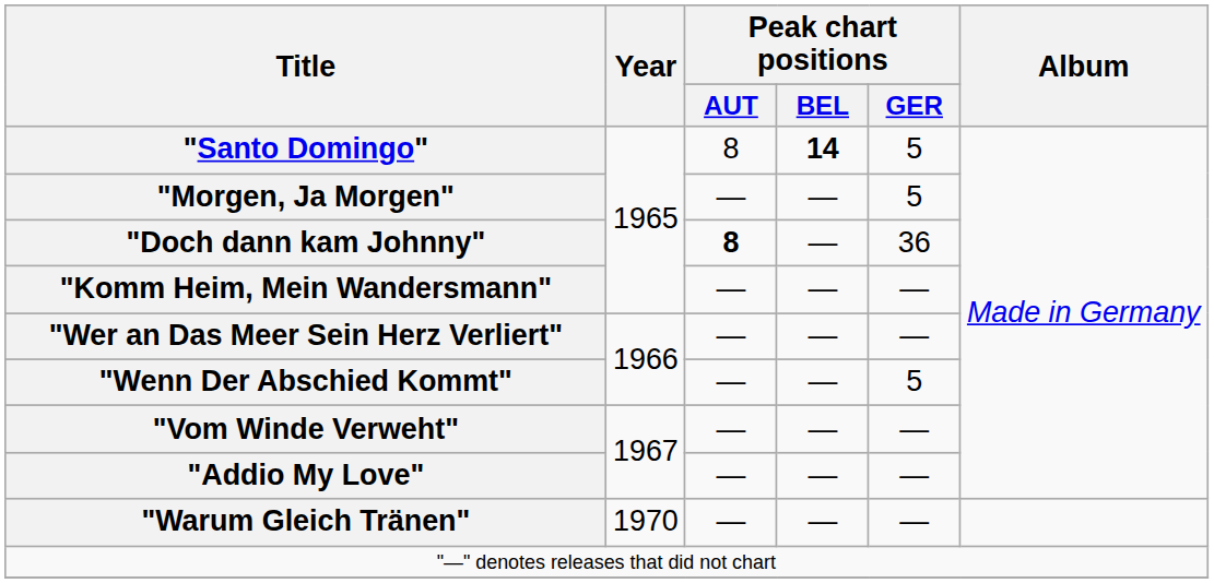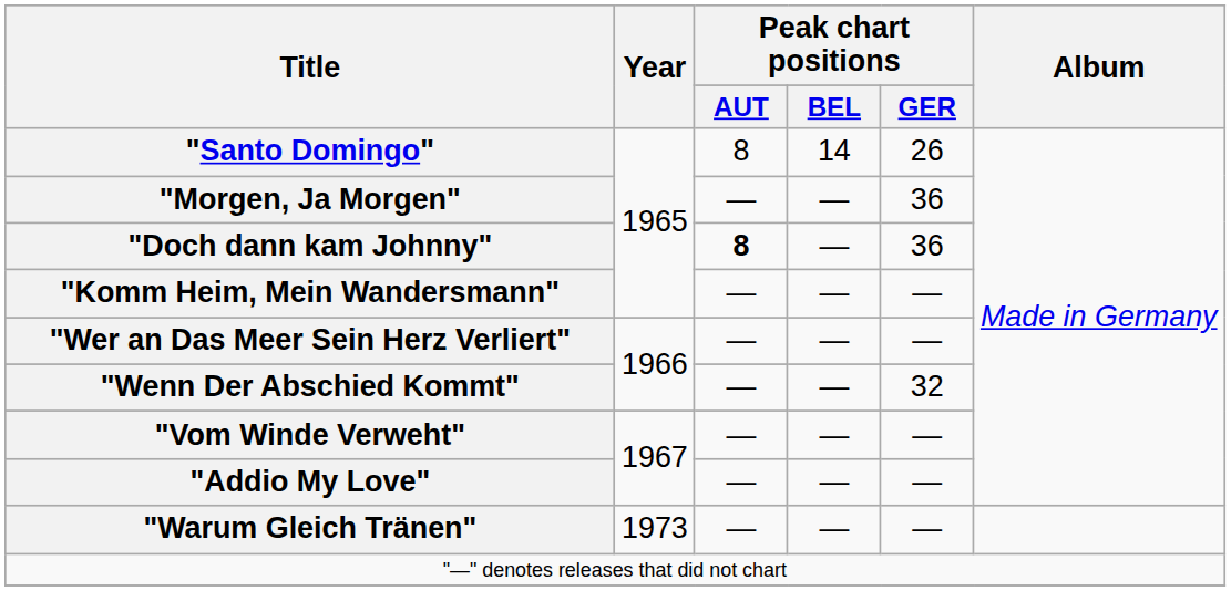"Santo Domingo" | Peak chart positions / BEL: bold -> normal
"Santo Domingo" | Peak chart positions / GER: 5 -> 26
"Morgen, Ja Morgen" | Peak chart positions / GER: 5 -> 36
"Wenn Der Abschied Kommt" | Peak chart positions / GER: 5 -> 32
"Warum Gleich Tränen" | Year: 1970 -> 1973
